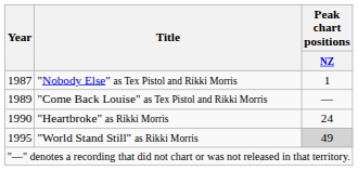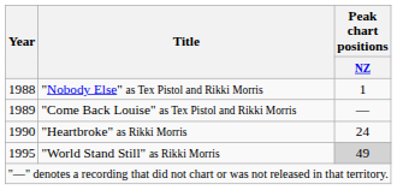"Nobody Else" as Tex Pistol and Rikki Morris | Year: 1987 -> 1988
